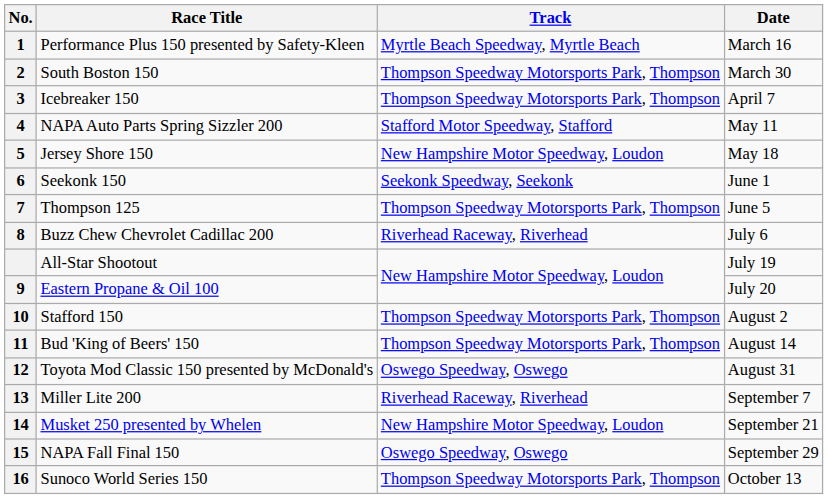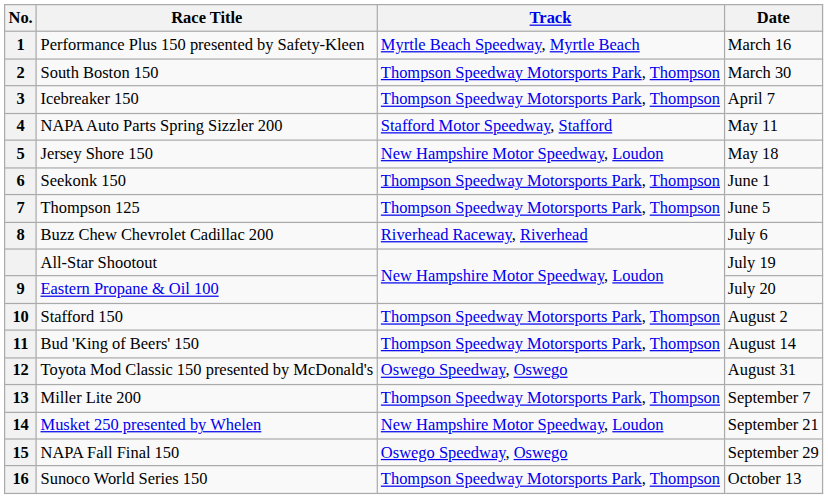Seekonk 150 | Track: Seekonk Speedway, Seekonk -> Thompson Speedway Motorsports Park, Thompson
Miller Lite 200 | Track: Riverhead Raceway, Riverhead -> Thompson Speedway Motorsports Park, Thompson
